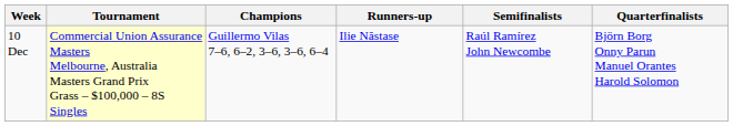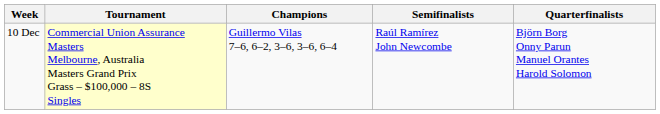- column: Runners-up | Ilie Năstase
